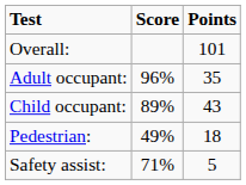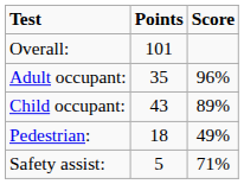columns swapped: Score <-> Points
